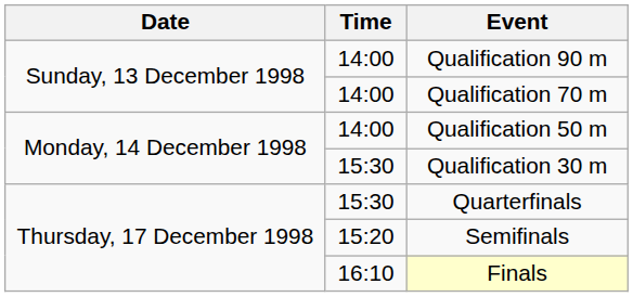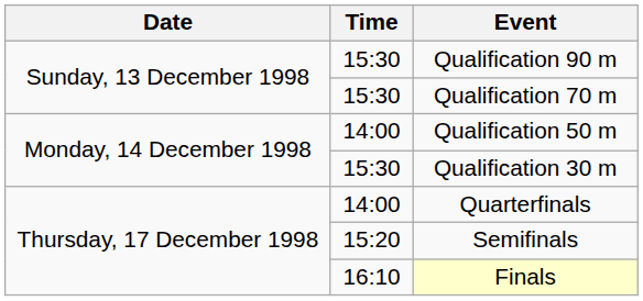Qualification 90 m | Time: 14:00 -> 15:30
Qualification 70 m | Time: 14:00 -> 15:30
Quarterfinals | Time: 15:30 -> 14:00
